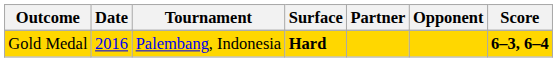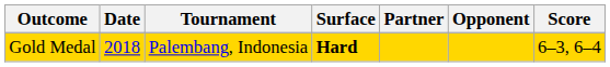Gold Medal | Date: 2016 -> 2018
Gold Medal | Score: bold -> normal
